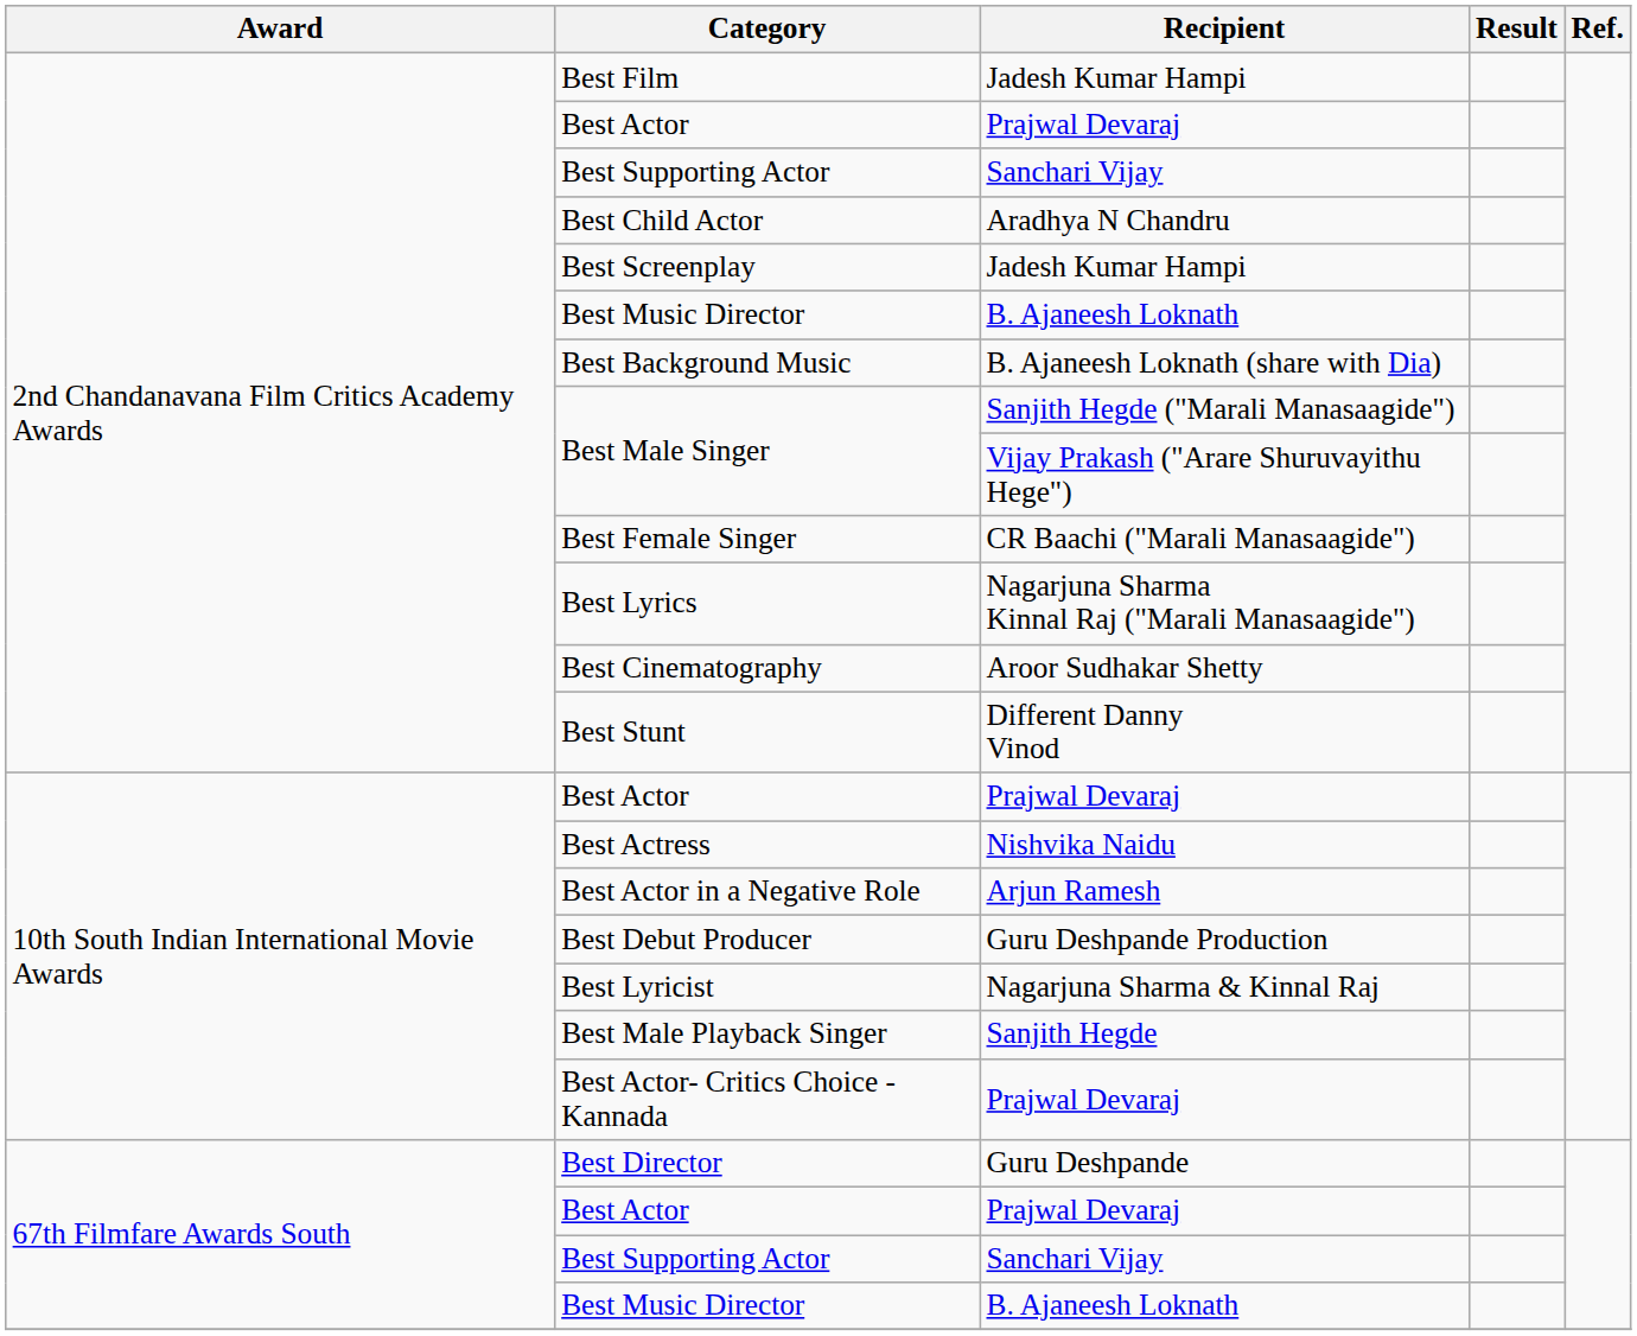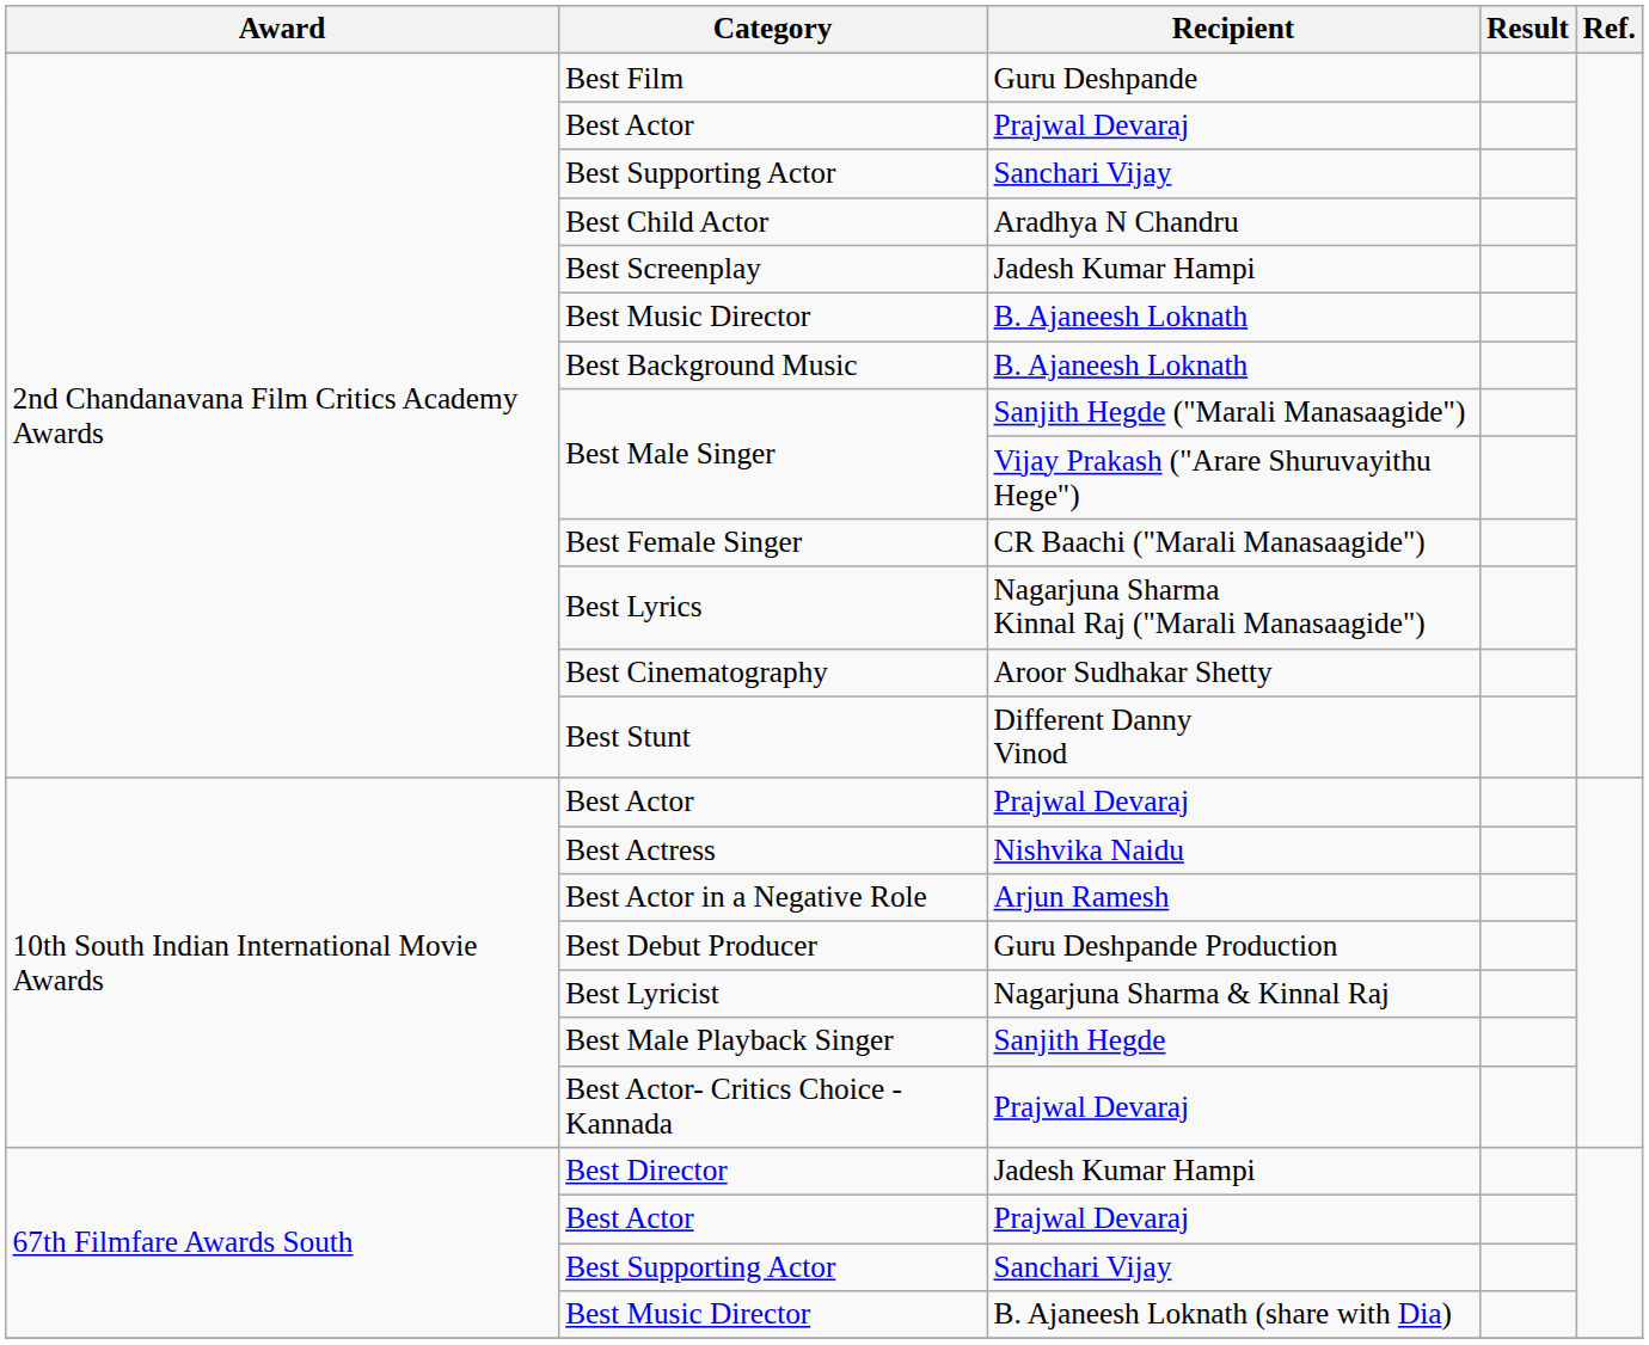Best Film | Recipient: Jadesh Kumar Hampi -> Guru Deshpande
Best Background Music | Recipient: B. Ajaneesh Loknath (share with Dia) -> B. Ajaneesh Loknath
Best Director | Recipient: Guru Deshpande -> Jadesh Kumar Hampi
67th Filmfare Awards South / Best Music Director | Recipient: B. Ajaneesh Loknath -> B. Ajaneesh Loknath (share with Dia)
